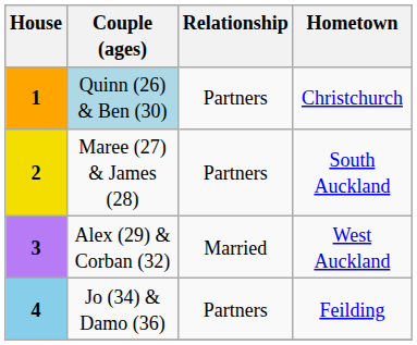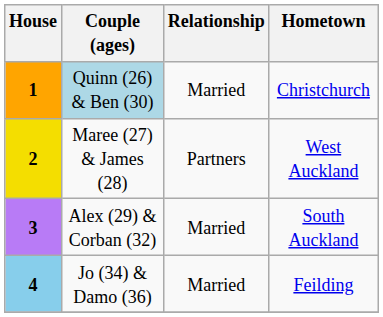1 | Relationship: Partners -> Married
2 | Hometown: South Auckland -> West Auckland
3 | Hometown: West Auckland -> South Auckland
4 | Relationship: Partners -> Married
